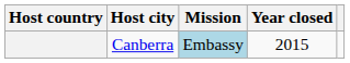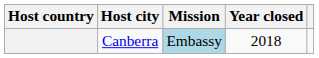Canberra | Year closed: 2015 -> 2018
